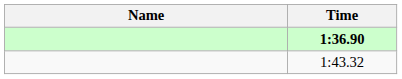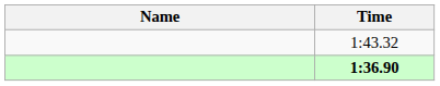rows swapped: 1:36.90 <-> 1:43.32
